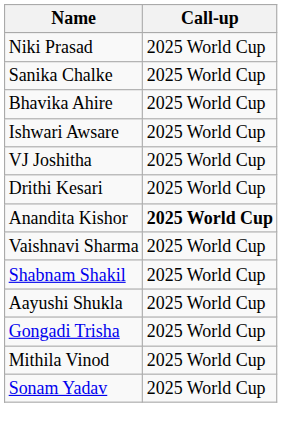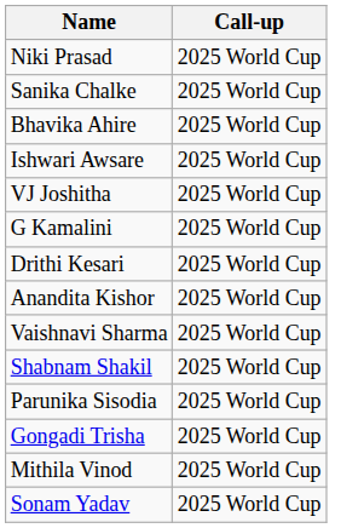+ row: G Kamalini | 2025 World Cup
Anandita Kishor | Call-up: bold -> normal
- row: Aayushi Shukla | 2025 World Cup
+ row: Parunika Sisodia | 2025 World Cup
